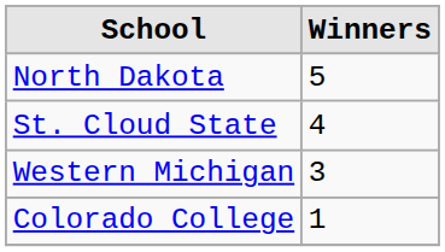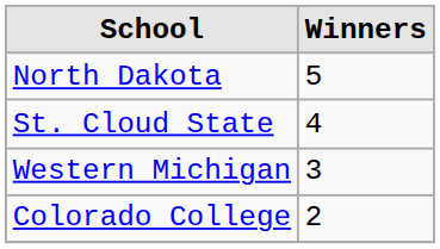Colorado College | Winners: 1 -> 2
